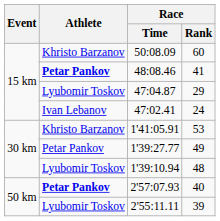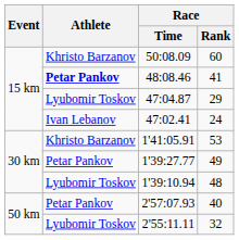2'57:07.93 | Athlete: bold -> normal
2'55:11.11 | Race / Rank: 39 -> 32
